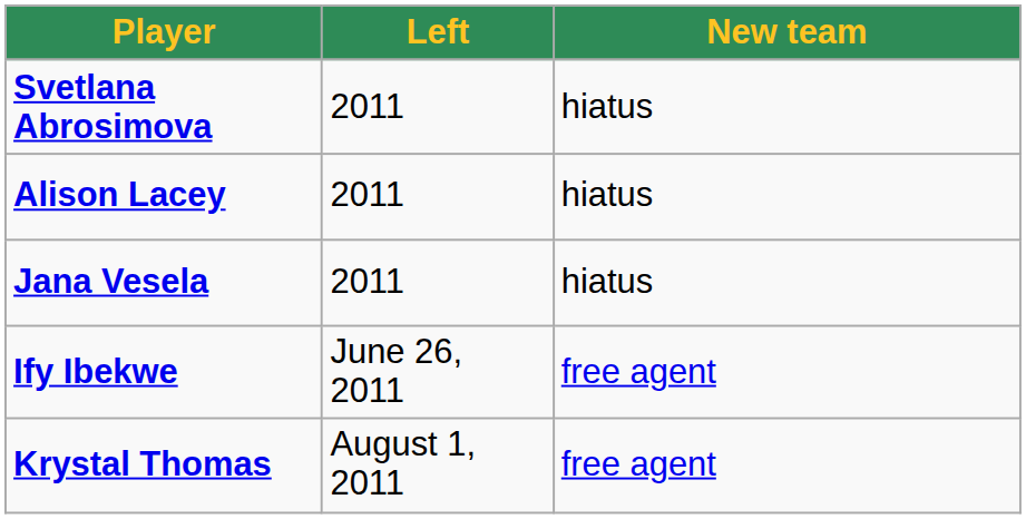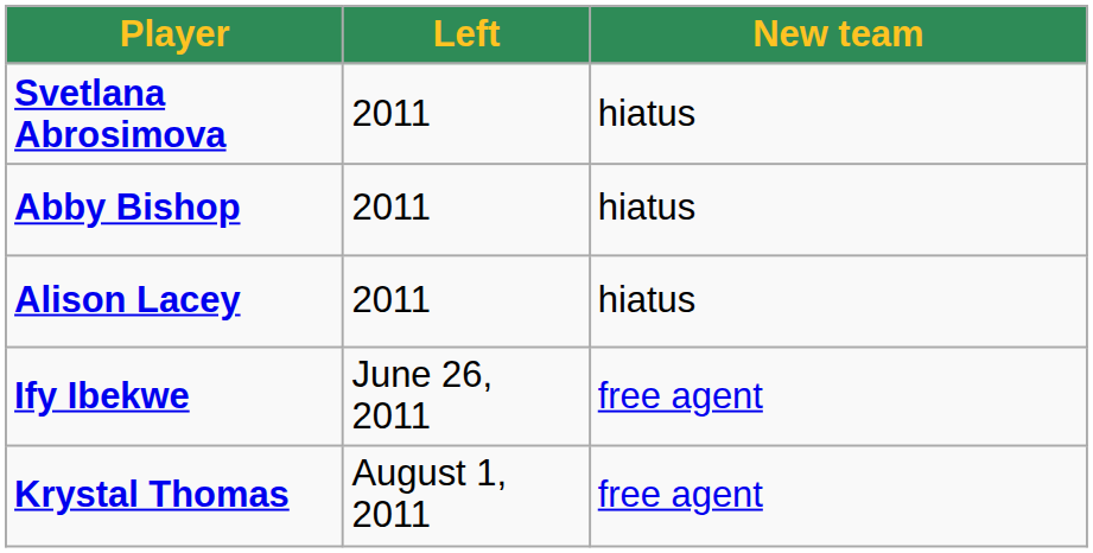+ row: Abby Bishop | 2011 | hiatus
- row: Jana Vesela | 2011 | hiatus
